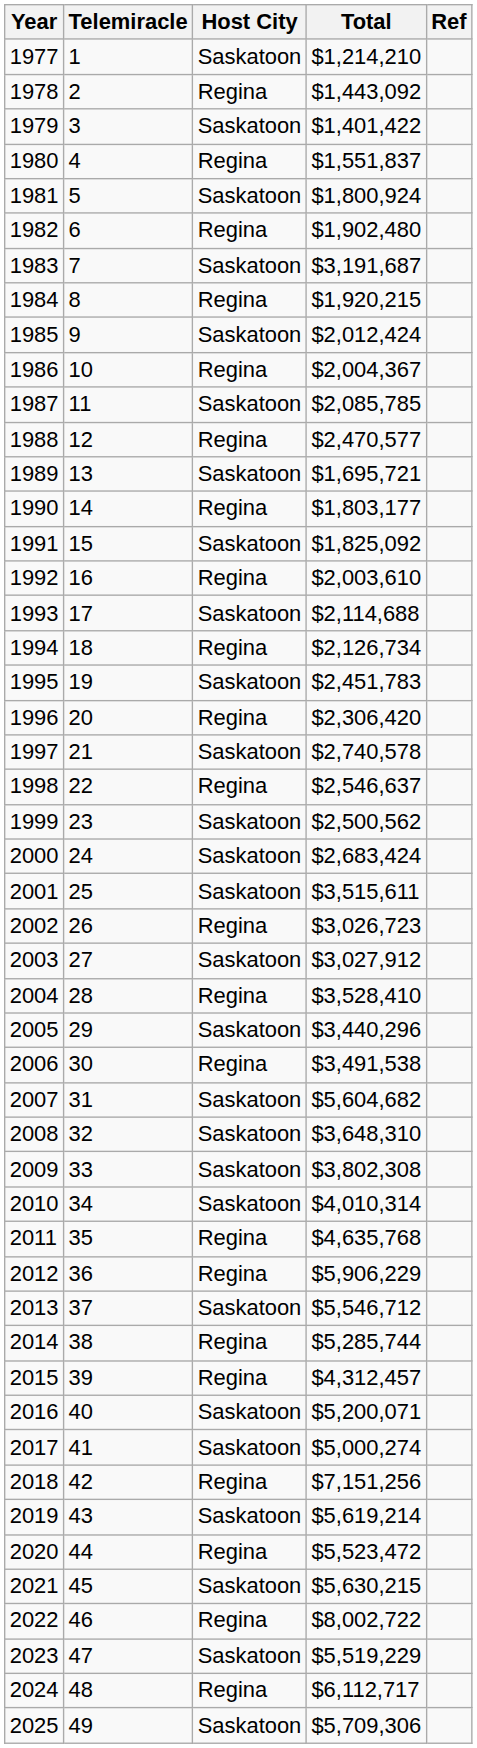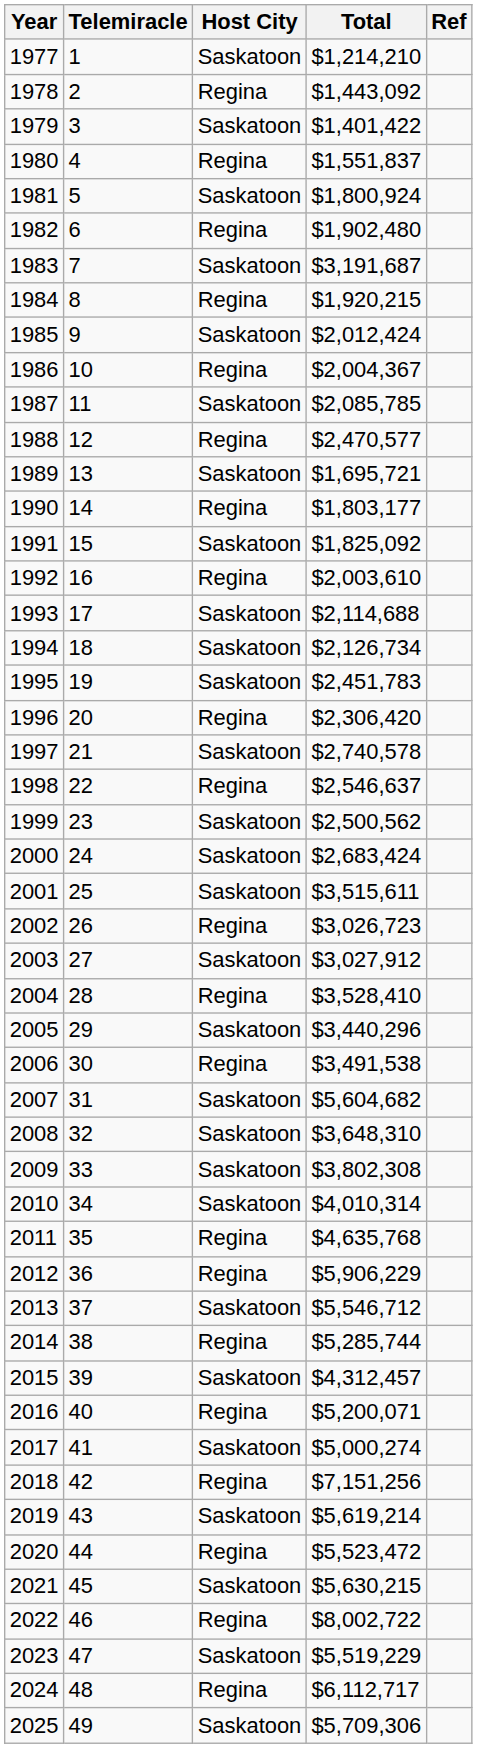1994 | Host City: Regina -> Saskatoon
2015 | Host City: Regina -> Saskatoon
2016 | Host City: Saskatoon -> Regina
